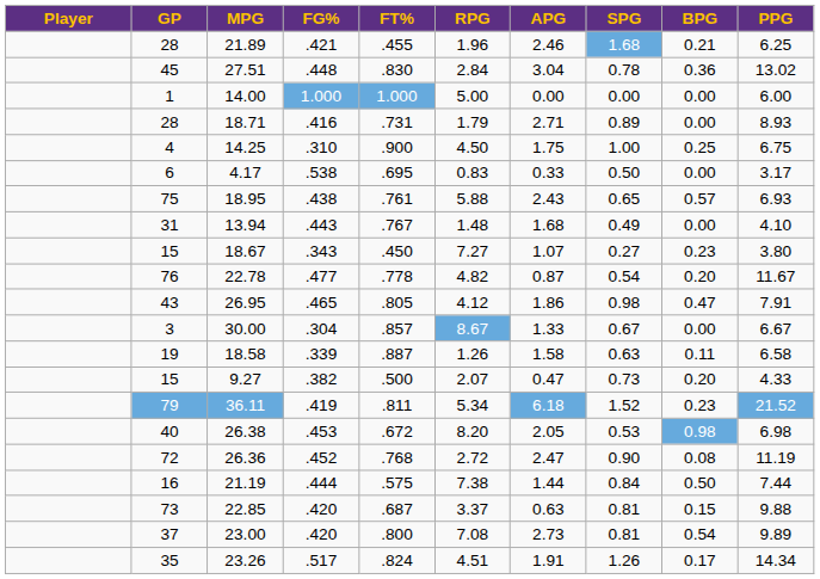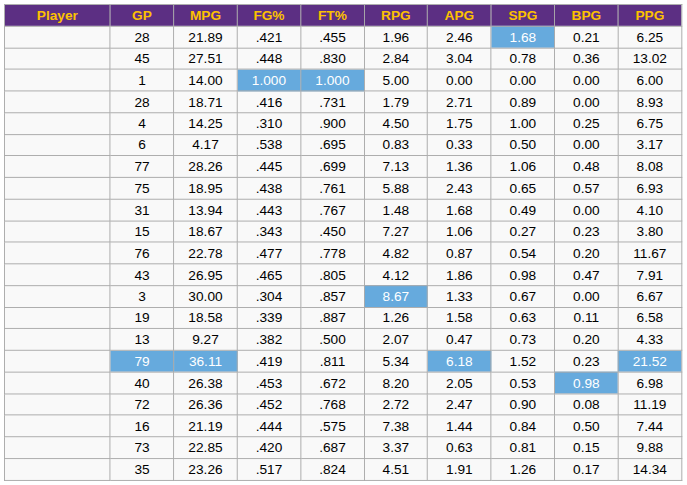+ row: 77 | 28.26 | .445 | .699 | 7.13 | 1.36 | 1.06 | 0.48 | 8.08
18.67 | APG: 1.07 -> 1.06
9.27 | GP: 15 -> 13
- row: 37 | 23.00 | .420 | .800 | 7.08 | 2.73 | 0.81 | 0.54 | 9.89
